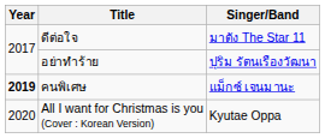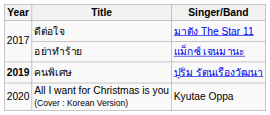อย่าทำร้าย | Singer/Band: ปุริม รัตนเรืองวัฒนา -> แม็กซ์ เจนมานะ
คนพิเศษ | Singer/Band: แม็กซ์ เจนมานะ -> ปุริม รัตนเรืองวัฒนา
